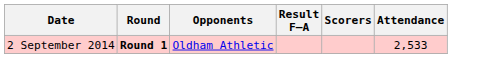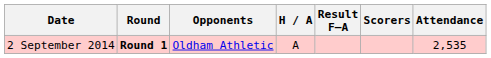+ column: H / A | A
2 September 2014 | Attendance: 2,533 -> 2,535
